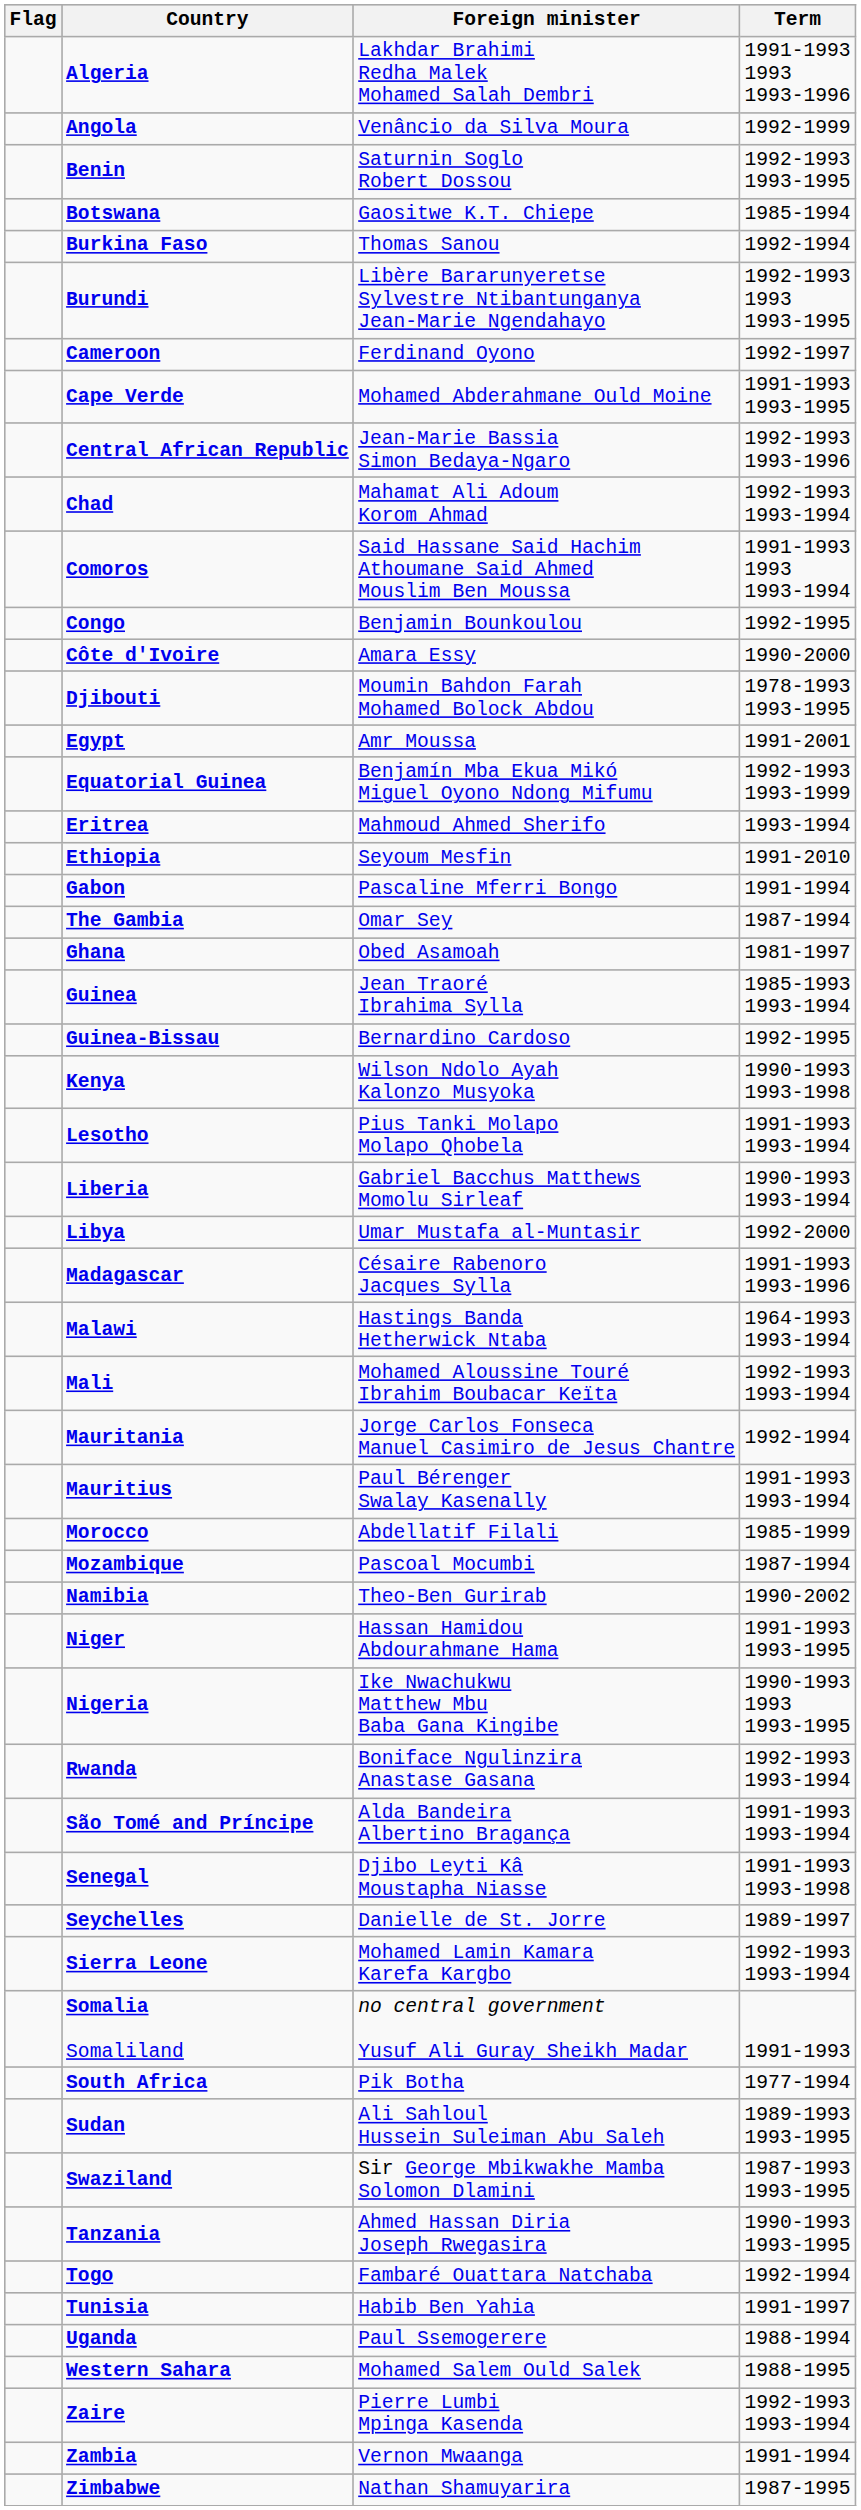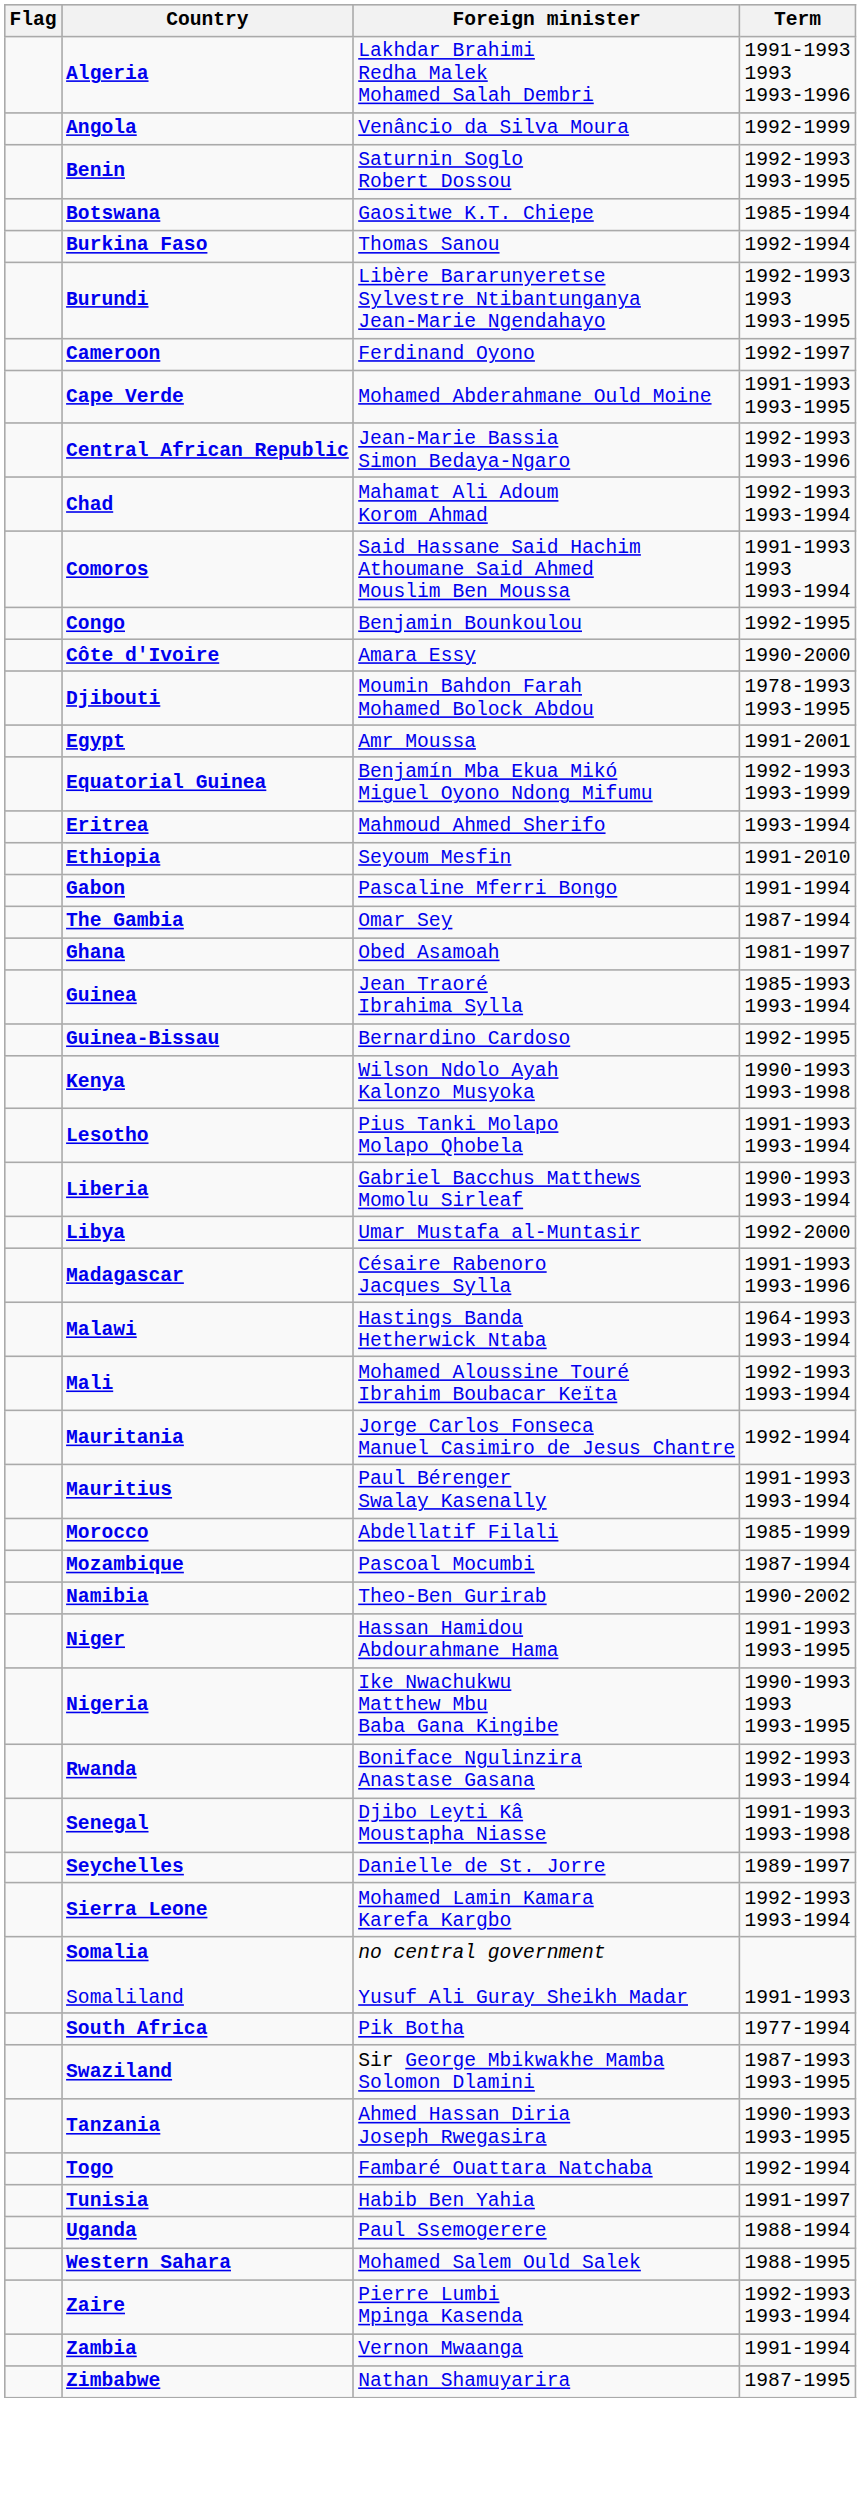- row: São Tomé and Príncipe | Alda Bandeira Albertino Bragança | 1991-1993 1993-1994
- row: Sudan | Ali Sahloul Hussein Suleiman Abu Saleh | 1989-1993 1993-1995
